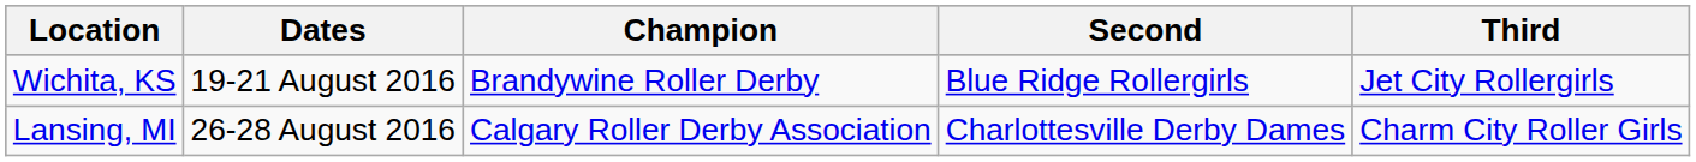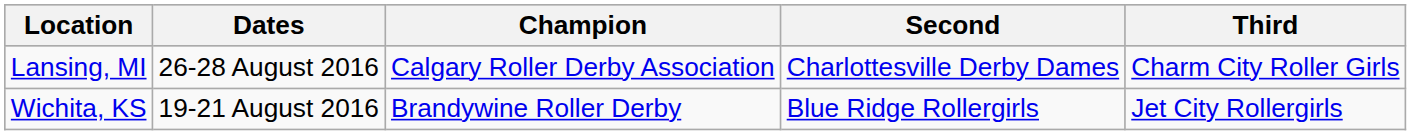rows swapped: Wichita, KS <-> Lansing, MI
